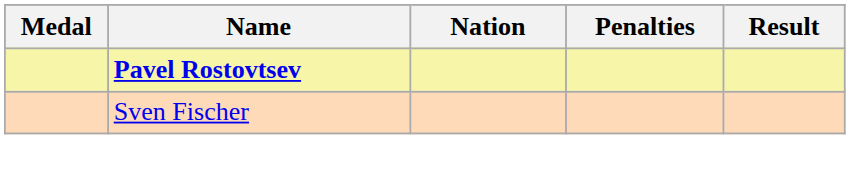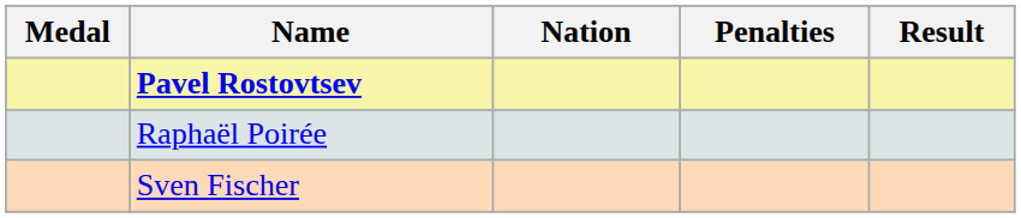+ row: Raphaël Poirée
